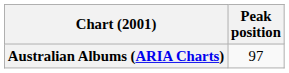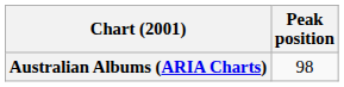Australian Albums (ARIA Charts) | Peak position: 97 -> 98
